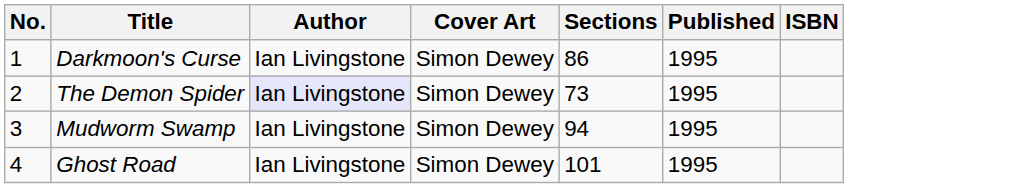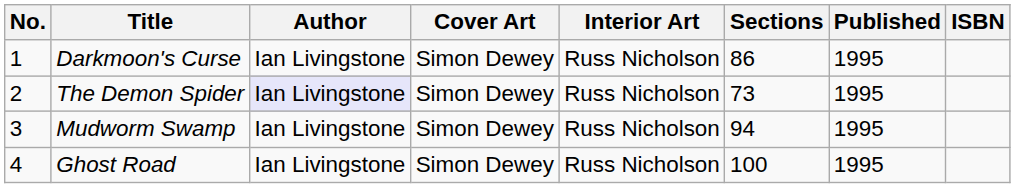+ column: Interior Art | Russ Nicholson | Russ Nicholson | Russ Nicholson | Russ Nicholson
Ghost Road | Sections: 101 -> 100
